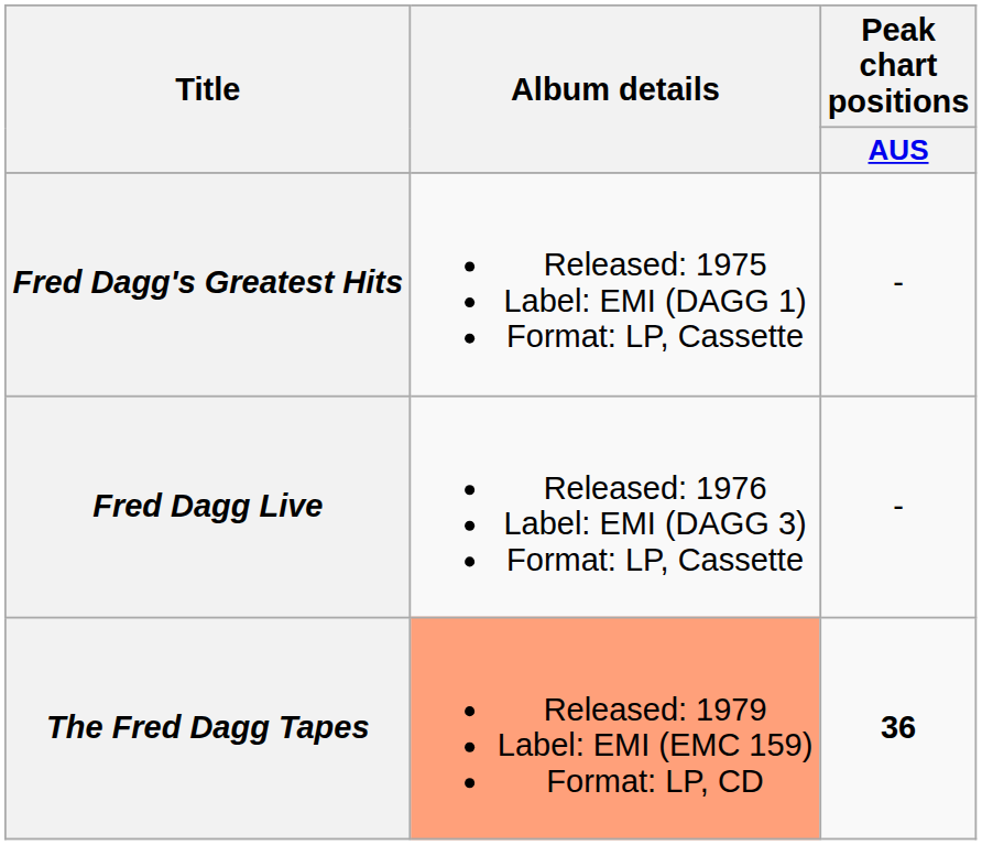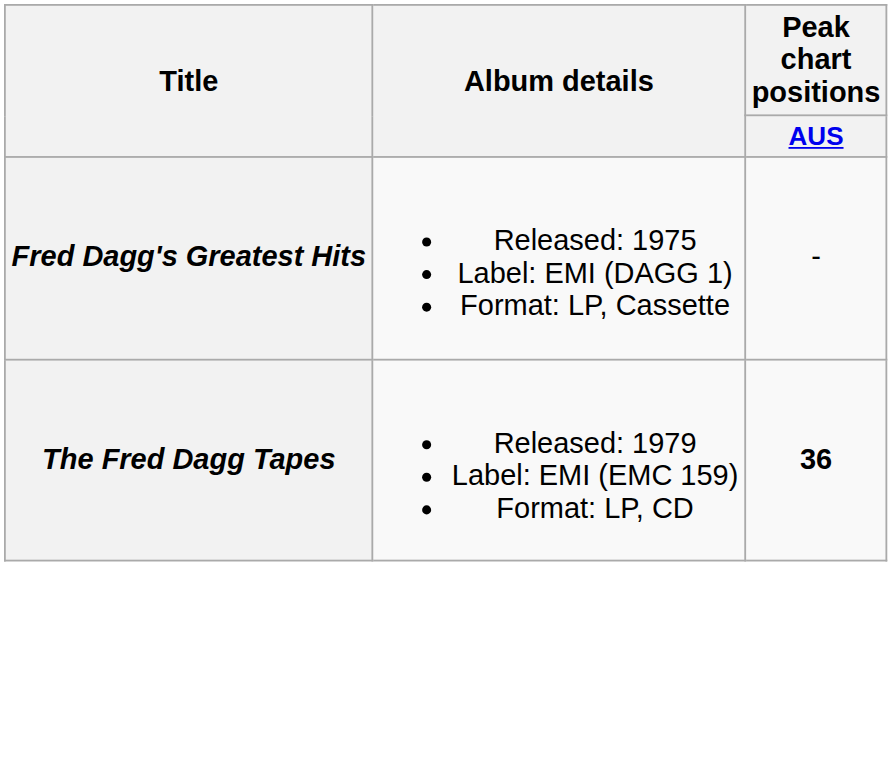- row: Fred Dagg Live | Released: 1976 Label: EMI (DAGG 3) Format: LP, Cassette | -
The Fred Dagg Tapes | Album details: lightsalmon background -> no background
